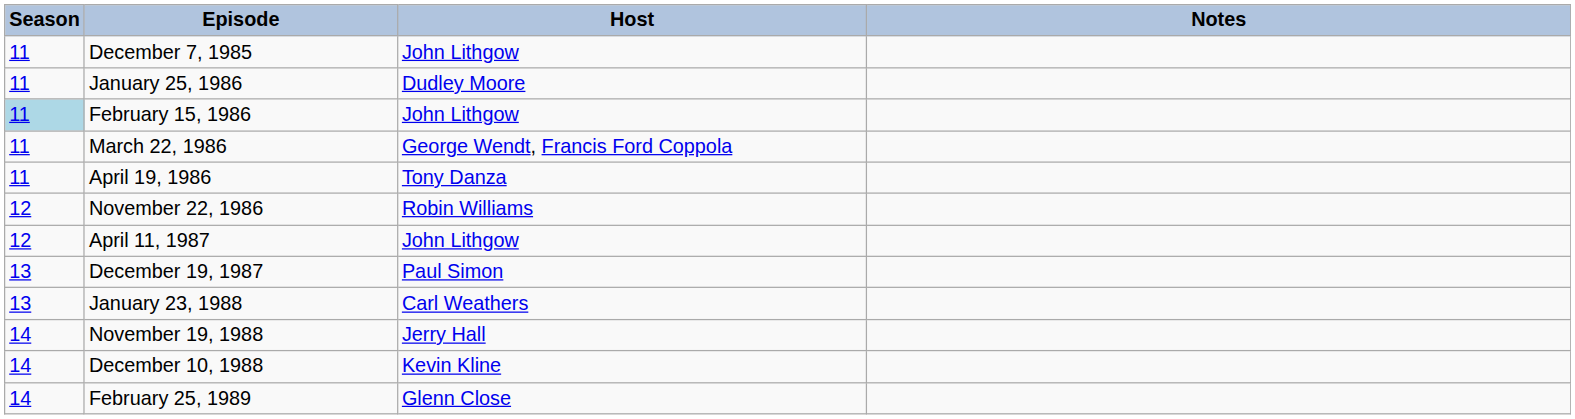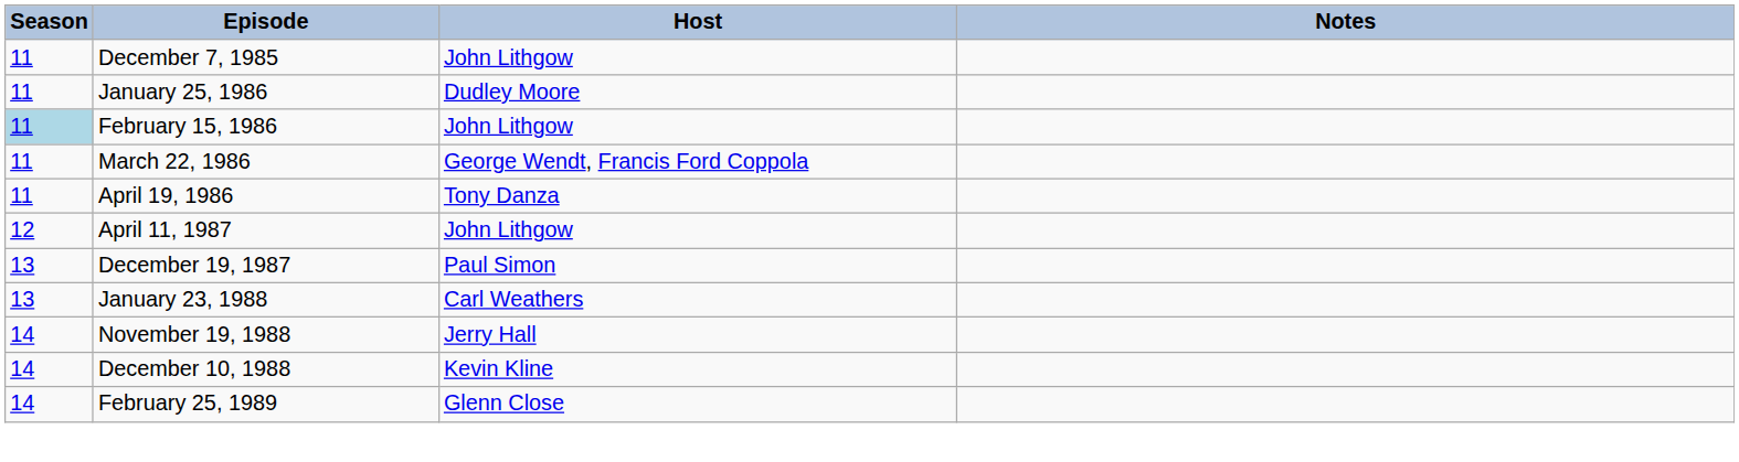- row: 12 | November 22, 1986 | Robin Williams
